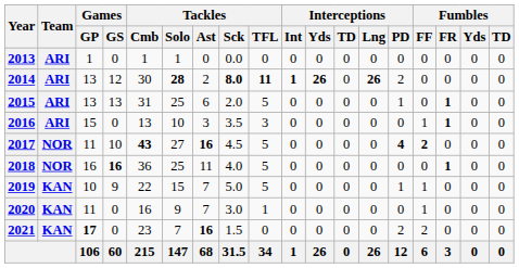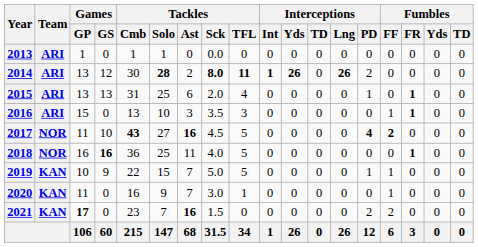2015 | Tackles / TFL: 5 -> 4
